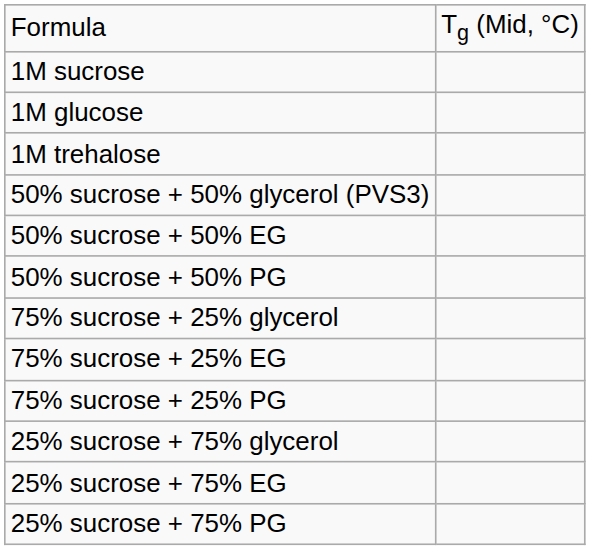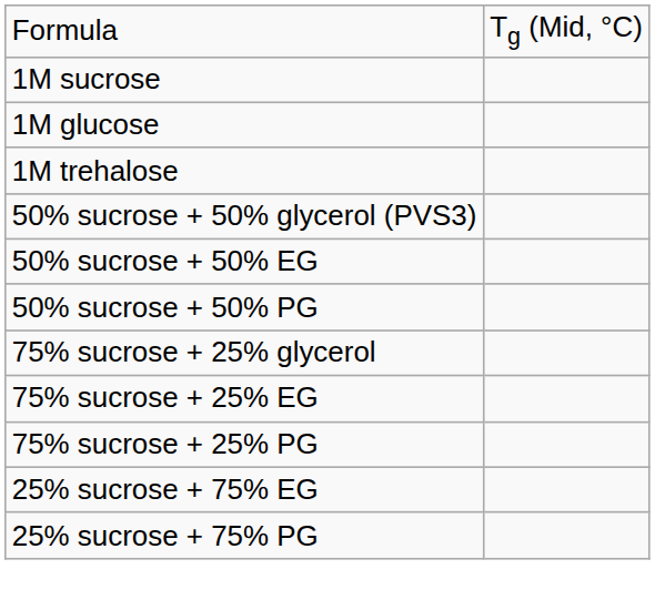- row: 25% sucrose + 75% glycerol
